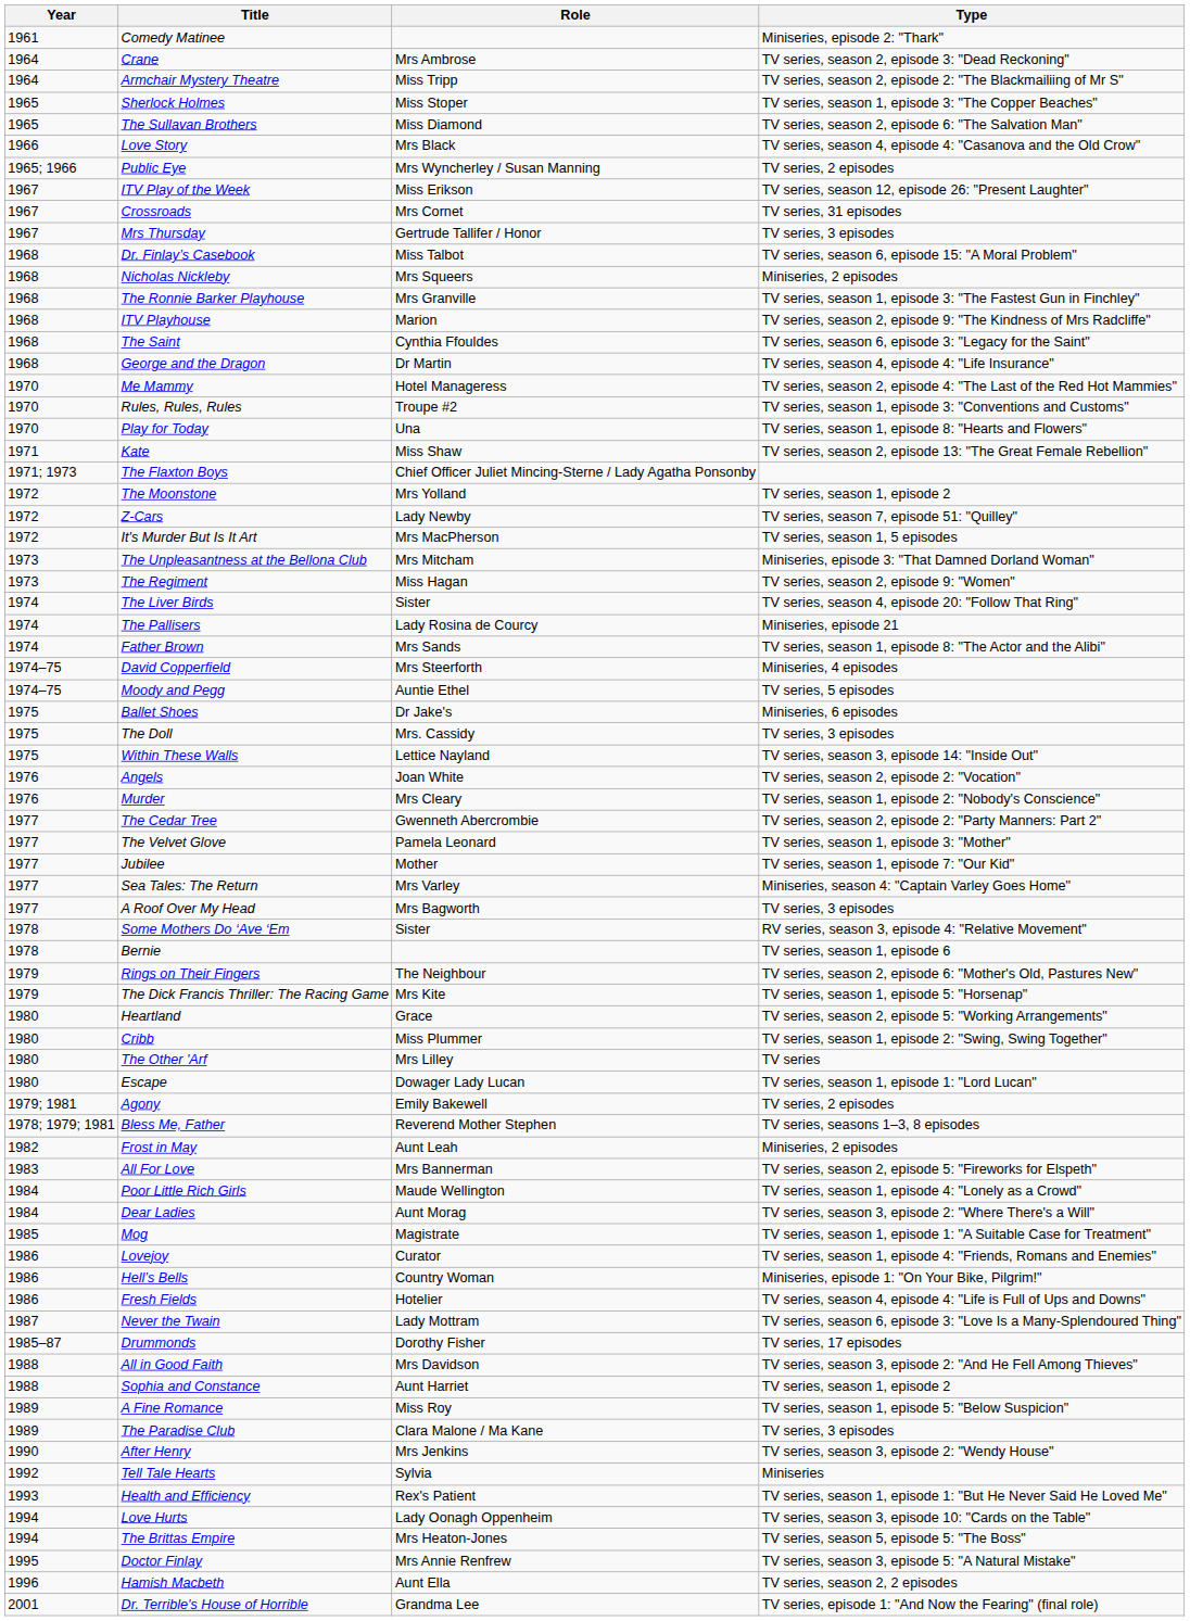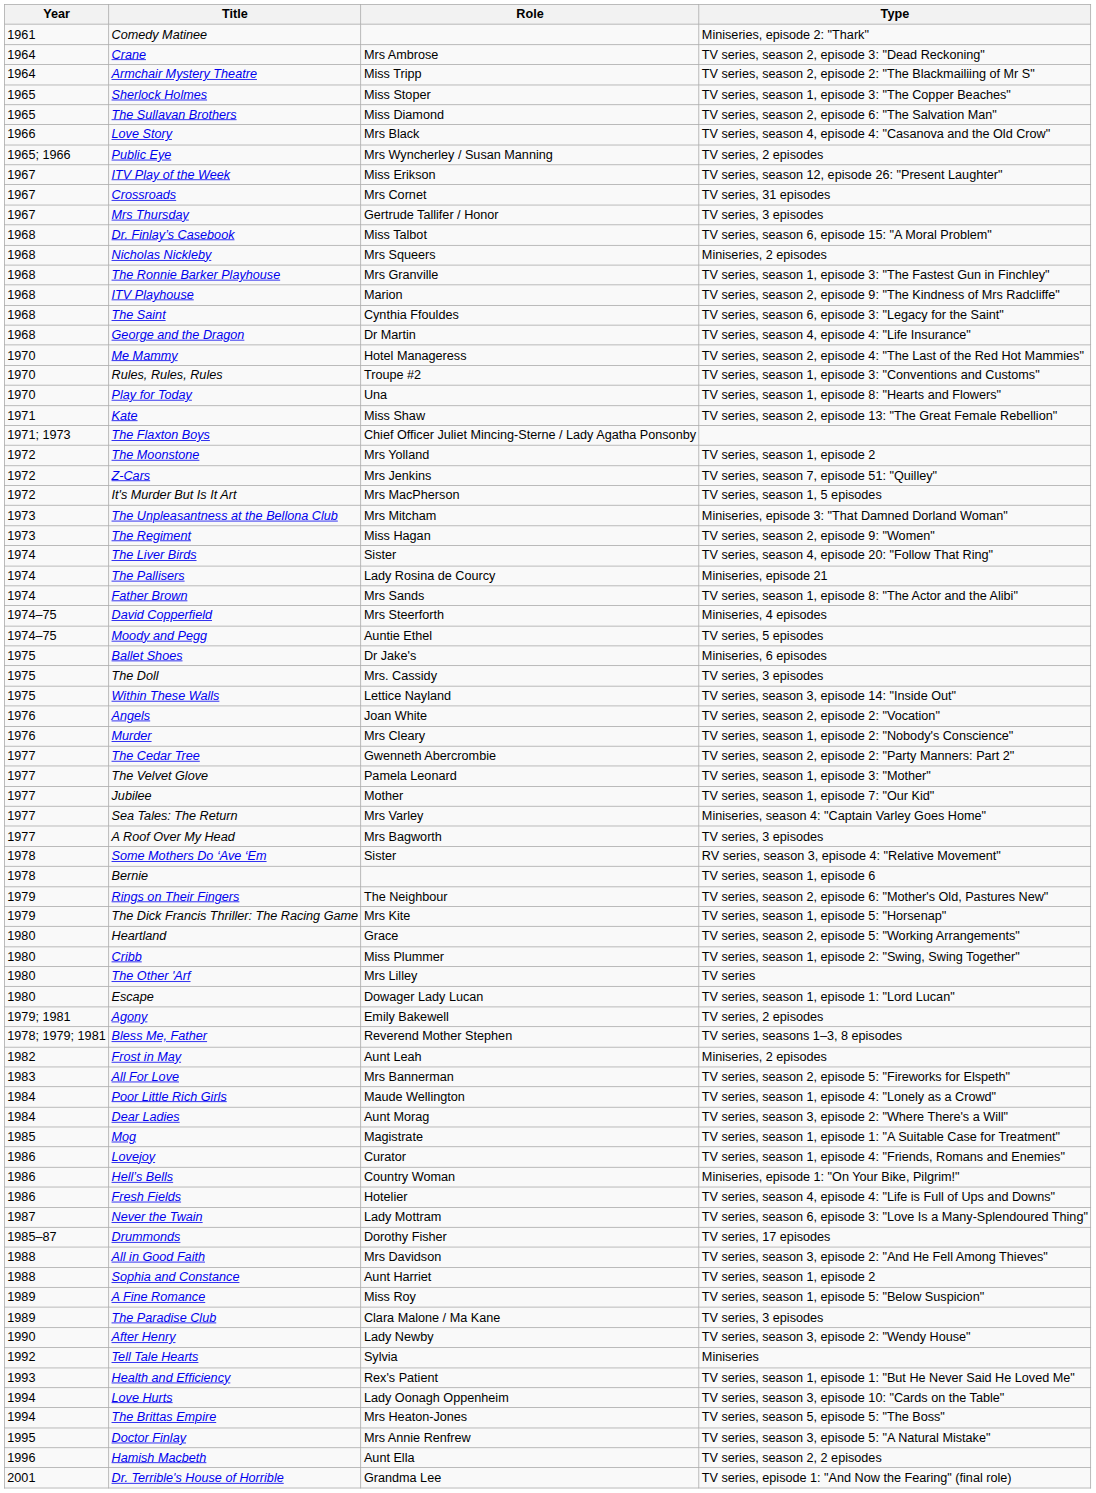Z-Cars | Role: Lady Newby -> Mrs Jenkins
After Henry | Role: Mrs Jenkins -> Lady Newby
